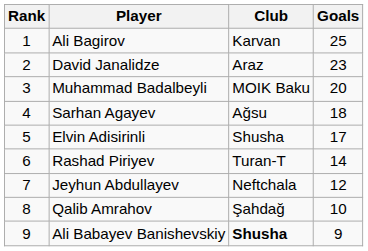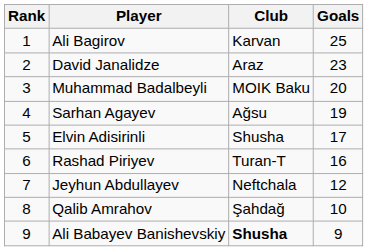Sarhan Agayev | Goals: 18 -> 19
Rashad Piriyev | Goals: 14 -> 16
